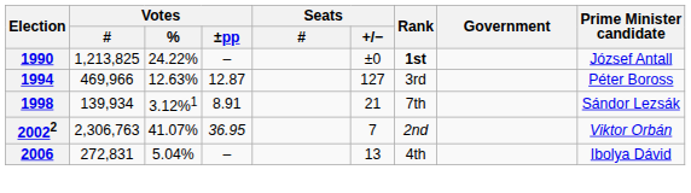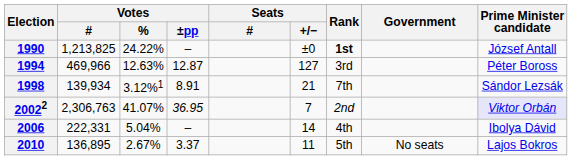20022 | Prime Minister candidate: no background -> lavender background
2006 | Votes / #: 272,831 -> 222,331
2006 | Seats / +/−: 13 -> 14
+ row: 2010 | 136,895 | 2.67% | 3.37 | 11 | 5th | No seats | Lajos Bokros
